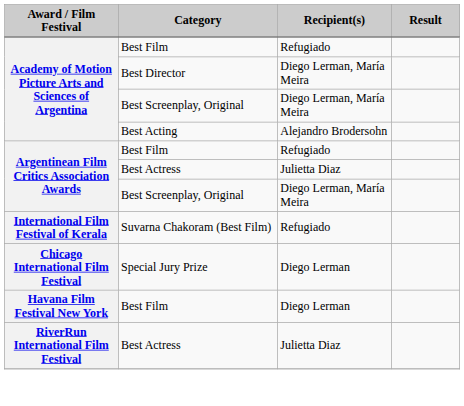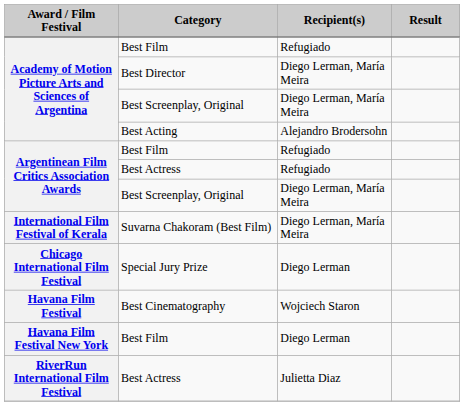Argentinean Film Critics Association Awards / Best Actress | Recipient(s): Julietta Diaz -> Refugiado
Suvarna Chakoram (Best Film) | Recipient(s): Refugiado -> Diego Lerman, María Meira
+ row: Havana Film Festival | Best Cinematography | Wojciech Staron
